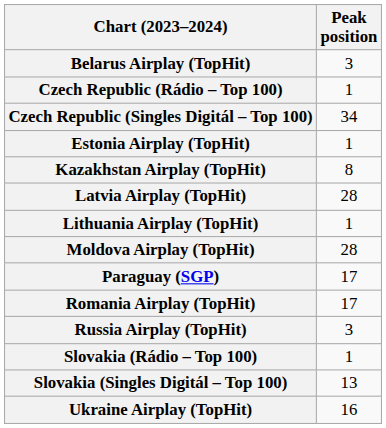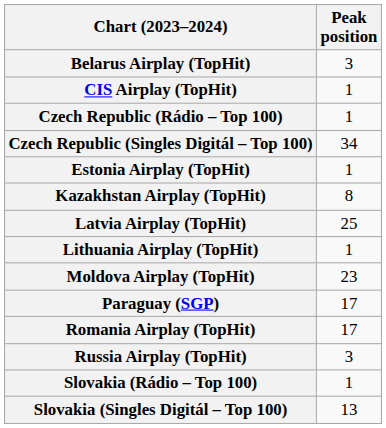+ row: CIS Airplay (TopHit) | 1
Latvia Airplay (TopHit) | Peak position: 28 -> 25
Moldova Airplay (TopHit) | Peak position: 28 -> 23
- row: Ukraine Airplay (TopHit) | 16
